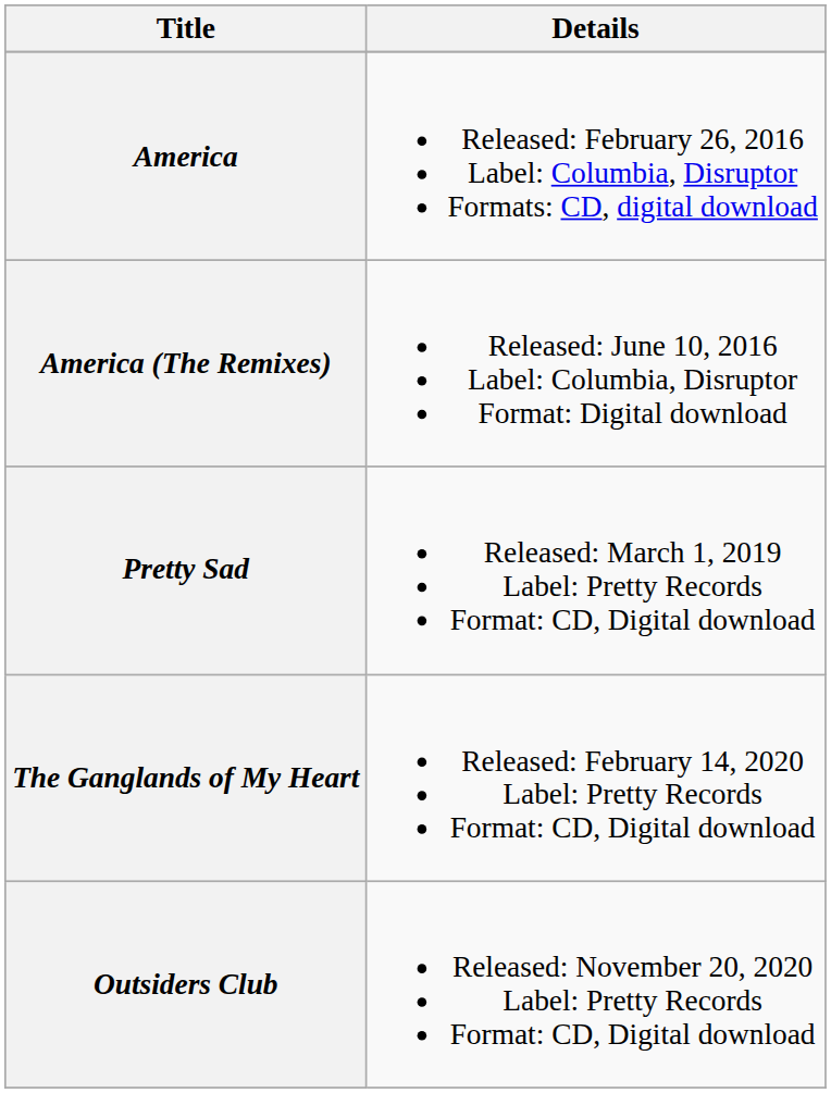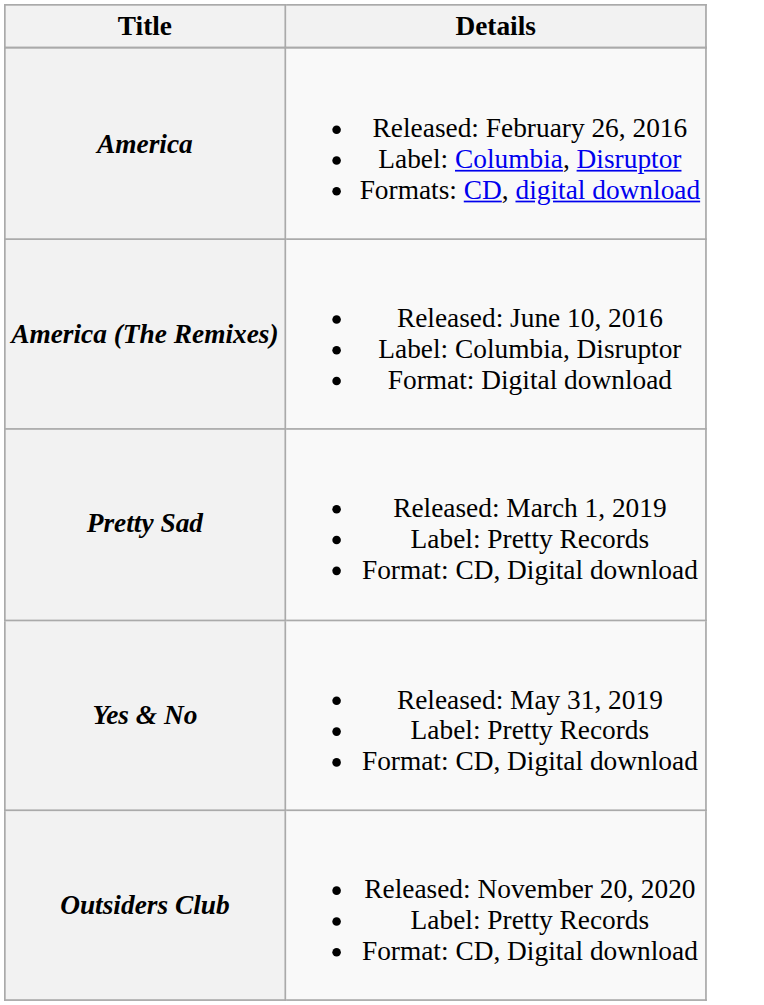+ row: Yes & No | Released: May 31, 2019 Label: Pretty Records Format: CD, Digital download
- row: The Ganglands of My Heart | Released: February 14, 2020 Label: Pretty Records Format: CD, Digital download
